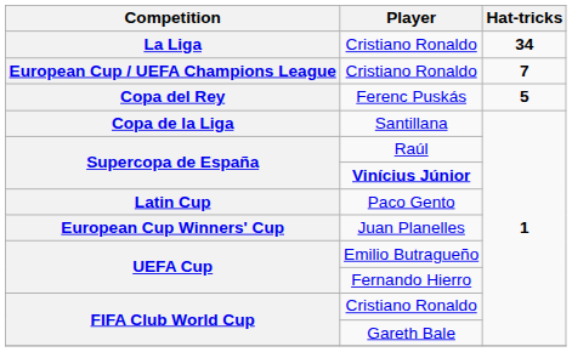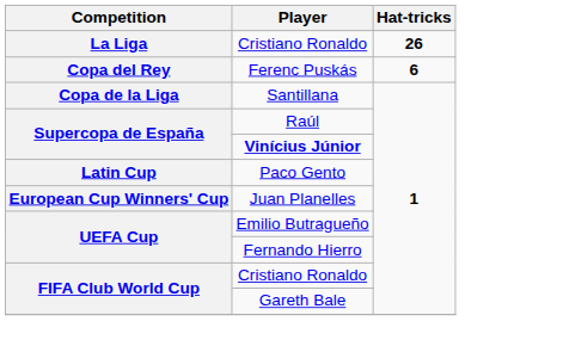La Liga / Cristiano Ronaldo | Hat-tricks: 34 -> 26
- row: European Cup / UEFA Champions League | Cristiano Ronaldo | 7
Ferenc Puskás | Hat-tricks: 5 -> 6
